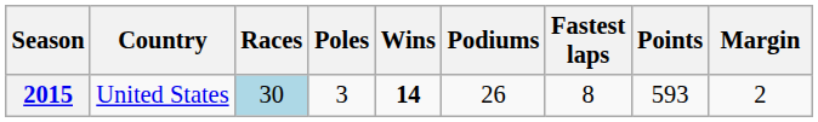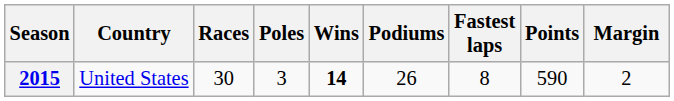2015 | Races: lightblue background -> no background
2015 | Points: 593 -> 590
